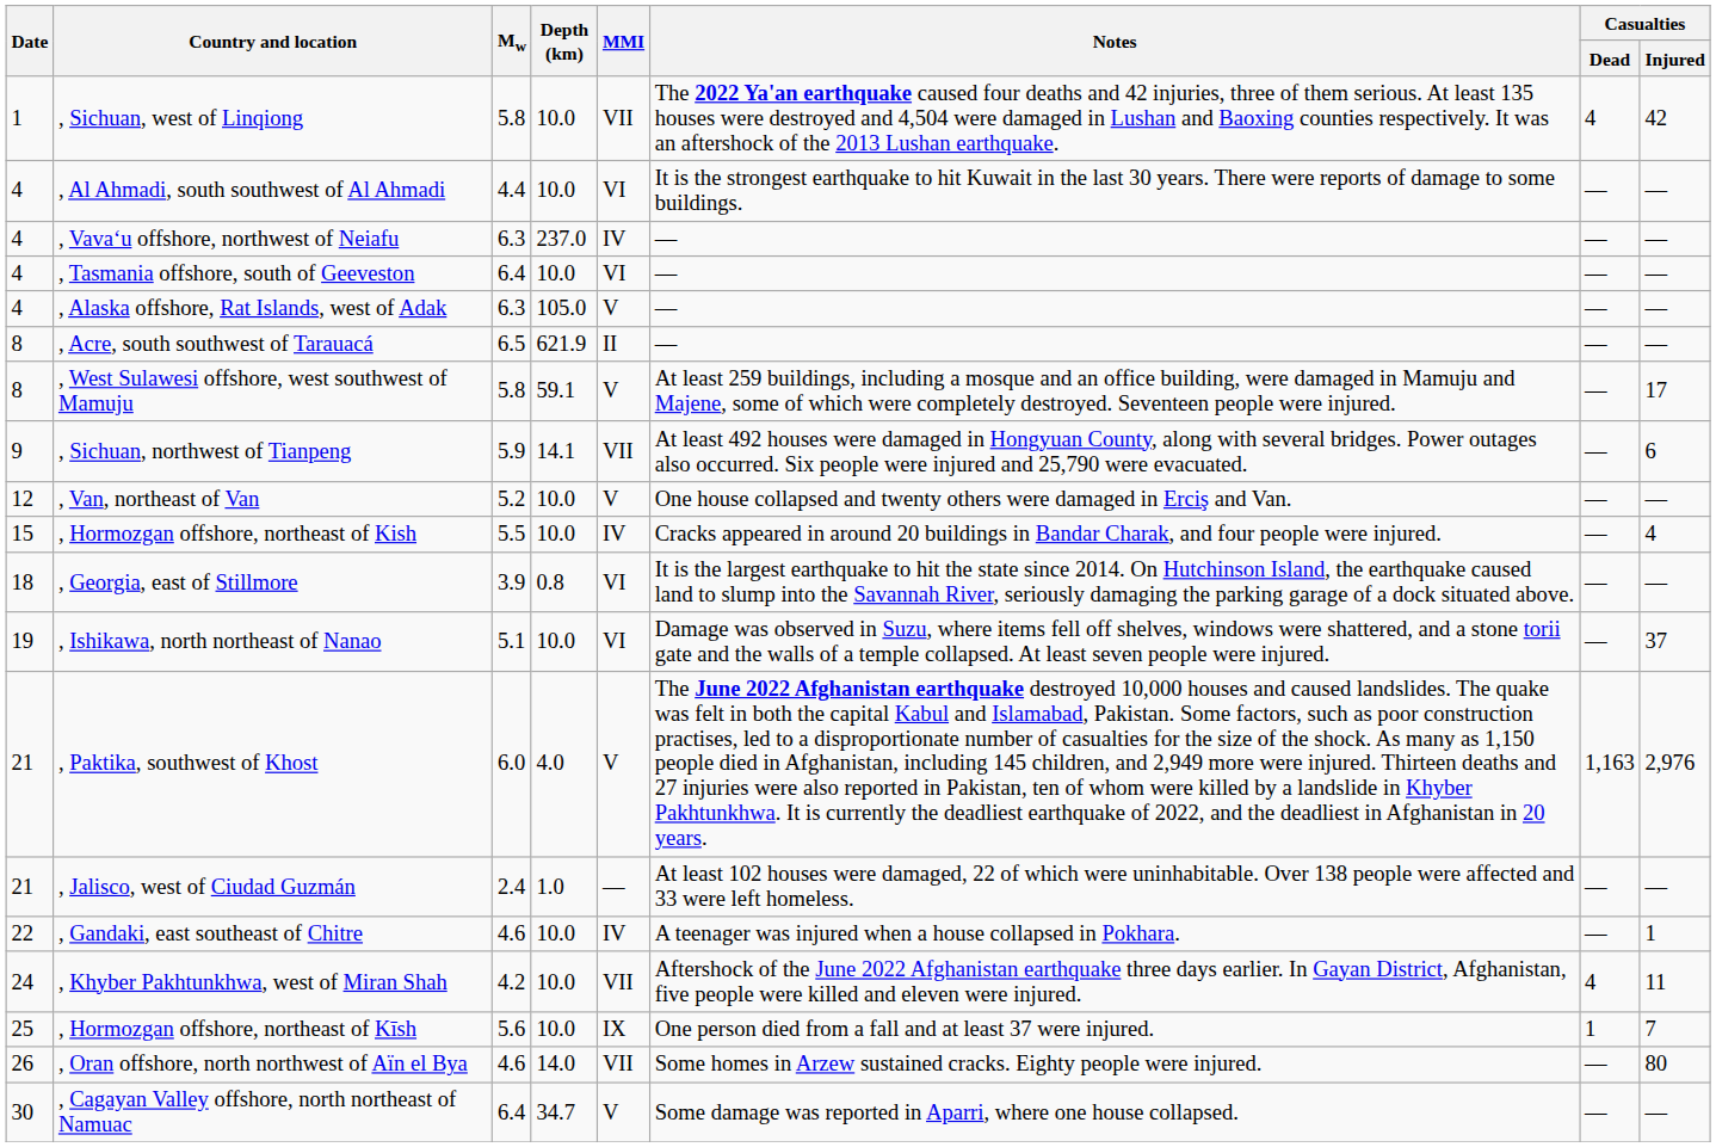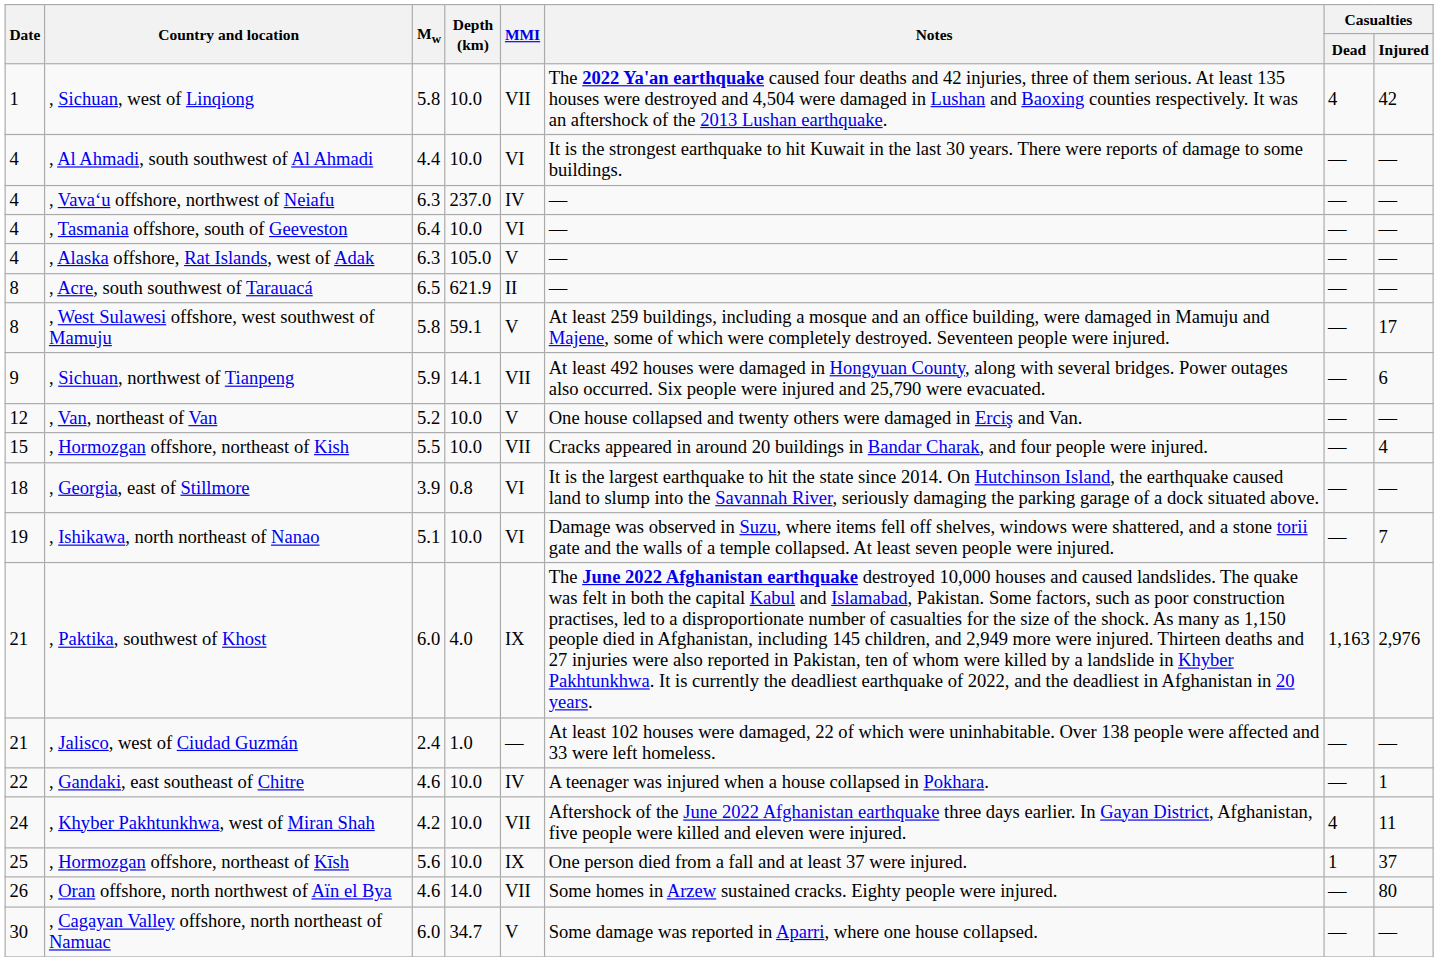, Hormozgan offshore, northeast of Kish | MMI: IV -> VII
, Ishikawa, north northeast of Nanao | Casualties / Injured: 37 -> 7
, Paktika, southwest of Khost | MMI: V -> IX
, Hormozgan offshore, northeast of Kīsh | Casualties / Injured: 7 -> 37
, Cagayan Valley offshore, north northeast of Namuac | Mw: 6.4 -> 6.0
